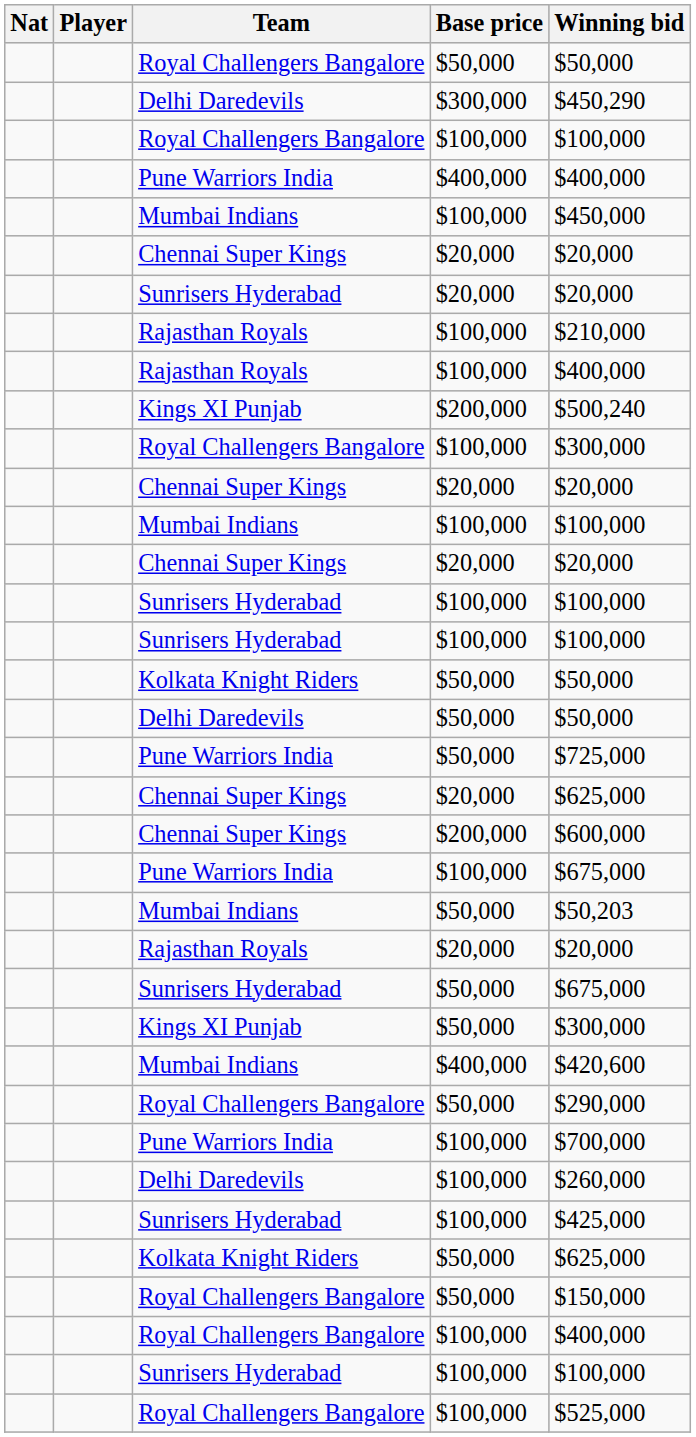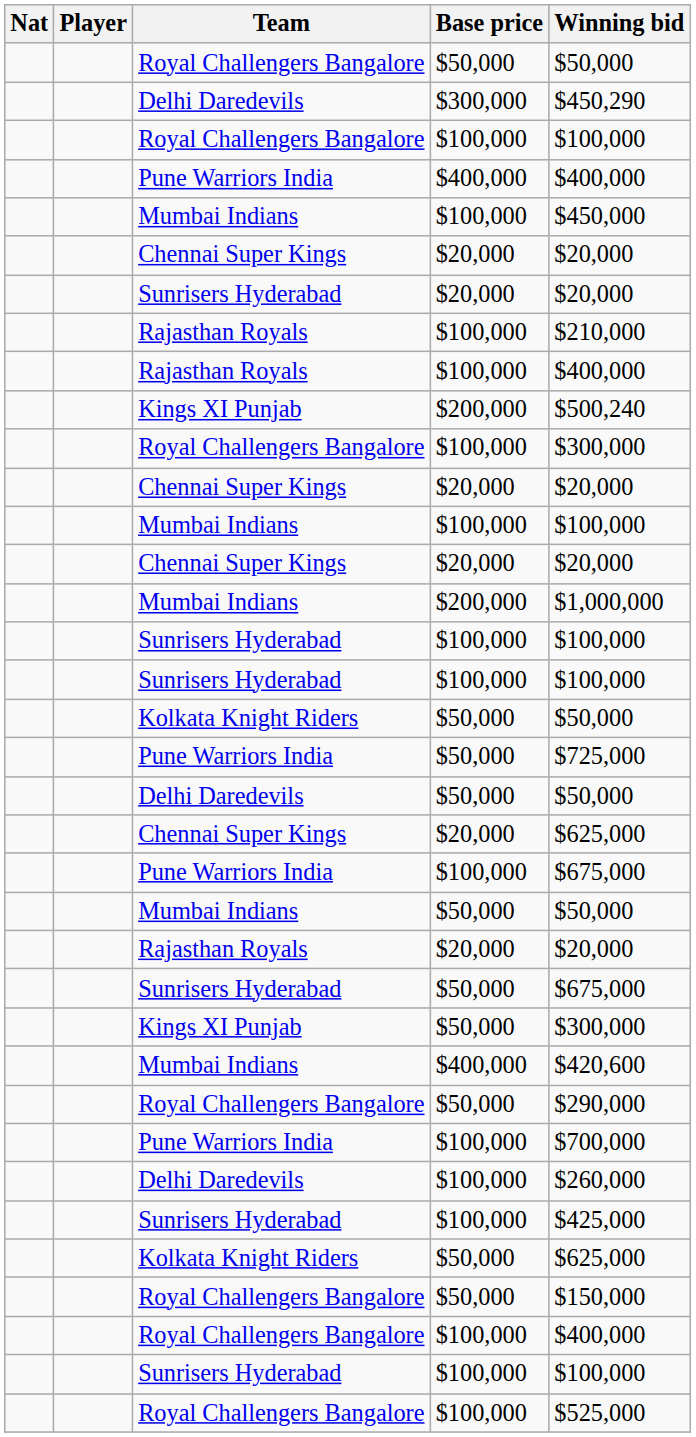+ row: Mumbai Indians | $200,000 | $1,000,000
rows swapped: Pune Warriors India / $50,000 <-> Delhi Daredevils / $50,000
- row: Chennai Super Kings | $200,000 | $600,000
Mumbai Indians / $50,000 | Winning bid: $50,203 -> $50,000
